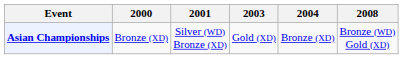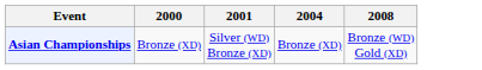- column: 2003 | Gold (XD)
